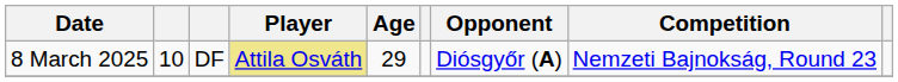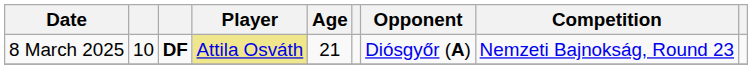8 March 2025 | column 3: normal -> bold
8 March 2025 | Age: 29 -> 21
